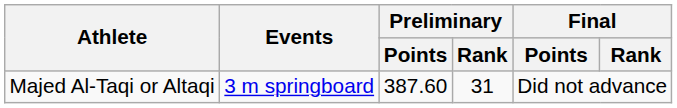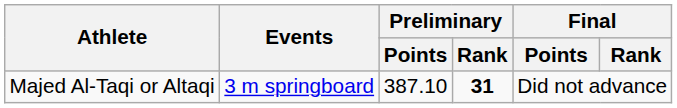Majed Al-Taqi or Altaqi | Preliminary / Points: 387.60 -> 387.10
Majed Al-Taqi or Altaqi | Preliminary / Rank: normal -> bold
